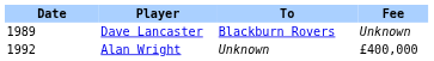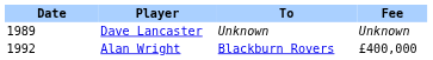Dave Lancaster | To: Blackburn Rovers -> Unknown
Alan Wright | To: Unknown -> Blackburn Rovers
